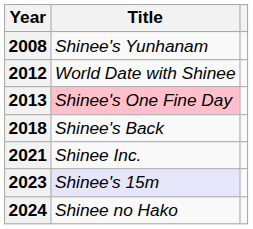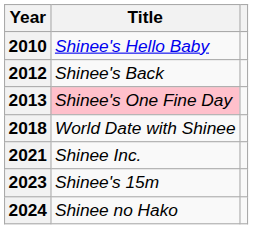- row: 2008 | Shinee's Yunhanam
+ row: 2010 | Shinee's Hello Baby
2012 | Title: World Date with Shinee -> Shinee's Back
2018 | Title: Shinee's Back -> World Date with Shinee
2023 | Title: lavender background -> no background
